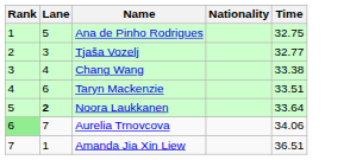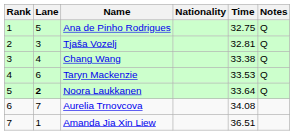+ column: Notes | Q | Q | Q | Q | Q
Tjaša Vozelj | Time: 32.77 -> 32.81
Taryn Mackenzie | Time: 33.51 -> 33.53
Aurelia Trnovcova | Rank: lightgreen background -> no background
Aurelia Trnovcova | Time: 34.06 -> 34.08
